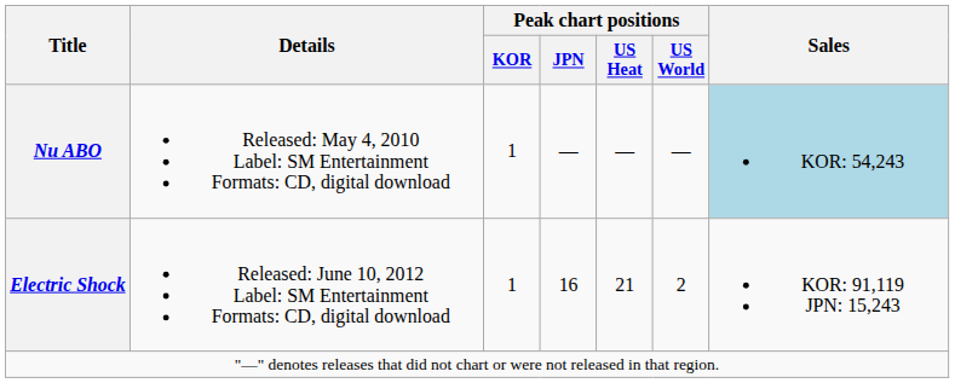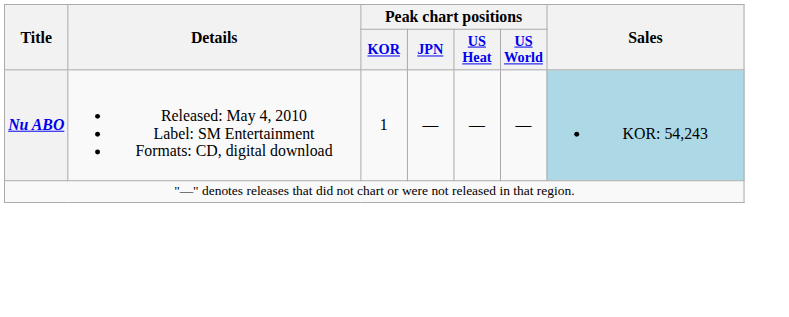- row: Electric Shock | Released: June 10, 2012 Label: SM Entertainment Formats: CD, digital download | 1 | 16 | 21 | 2 | KOR: 91,119 JPN: 15,243
